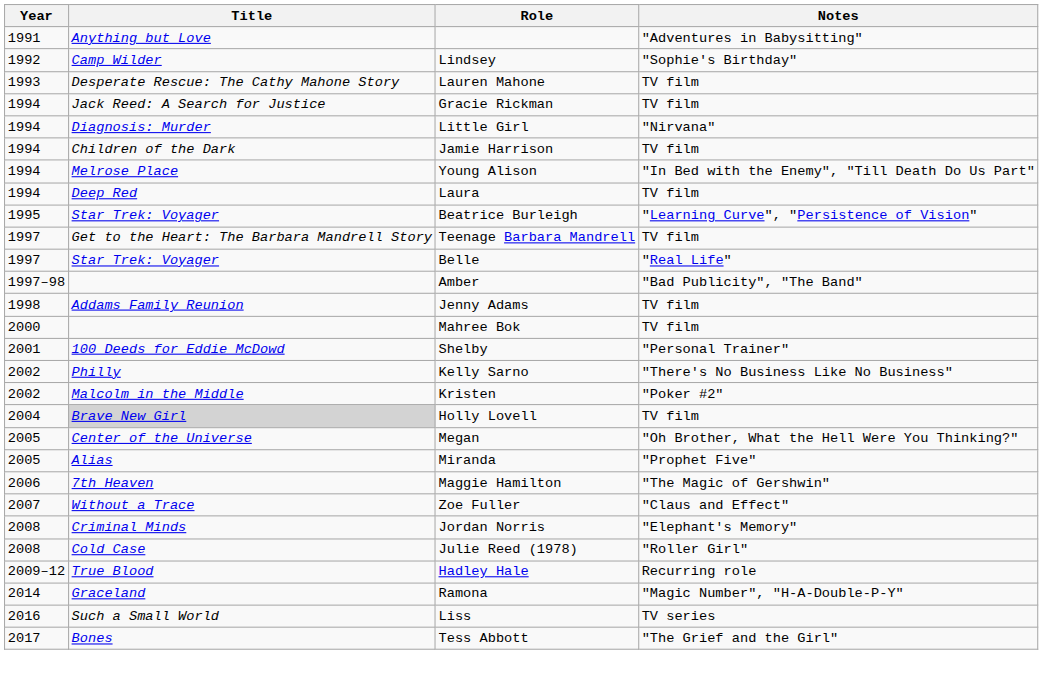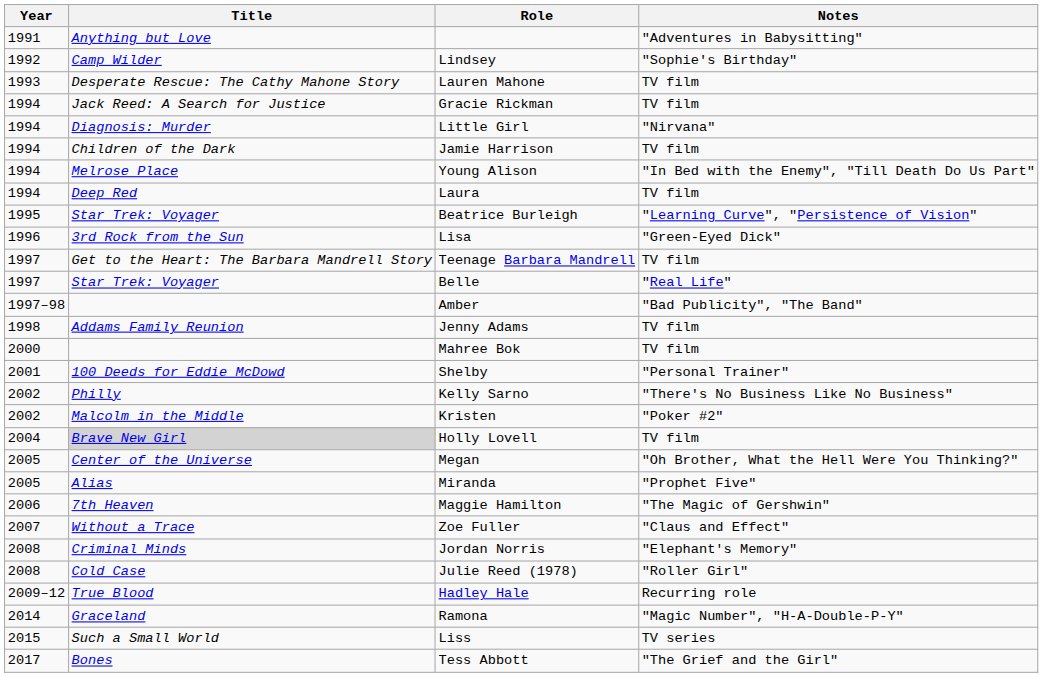+ row: 1996 | 3rd Rock from the Sun | Lisa | "Green-Eyed Dick"
Liss | Year: 2016 -> 2015
